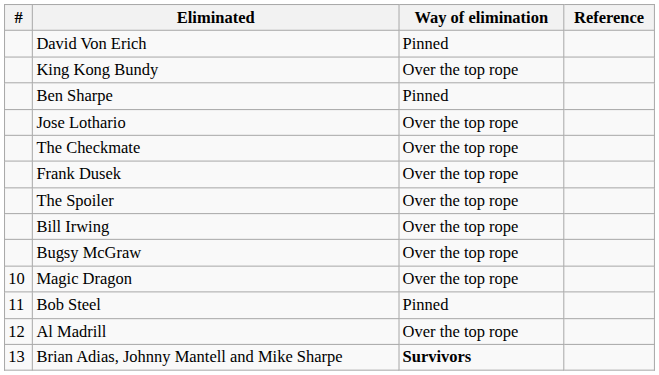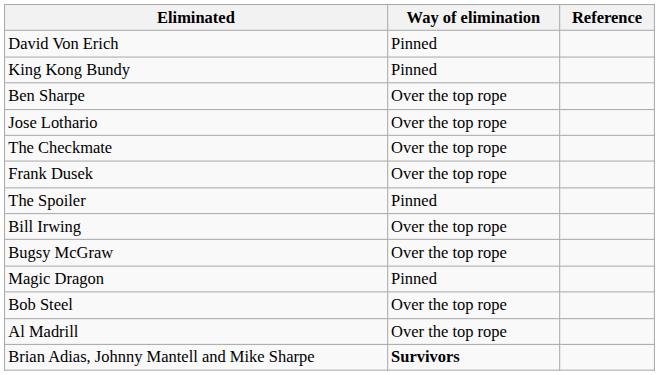- column: # | 10 | 11 | 12 | 13
King Kong Bundy | Way of elimination: Over the top rope -> Pinned
Ben Sharpe | Way of elimination: Pinned -> Over the top rope
The Spoiler | Way of elimination: Over the top rope -> Pinned
Magic Dragon | Way of elimination: Over the top rope -> Pinned
Bob Steel | Way of elimination: Pinned -> Over the top rope
